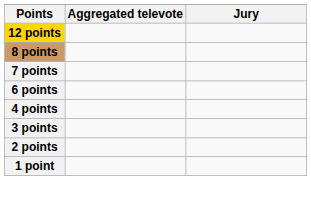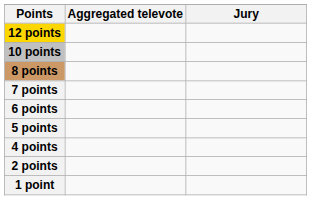+ row: 10 points
+ row: 5 points
- row: 3 points
